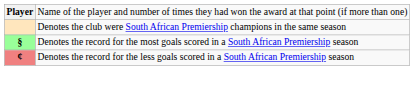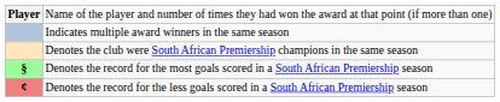+ row: Indicates multiple award winners in the same season
